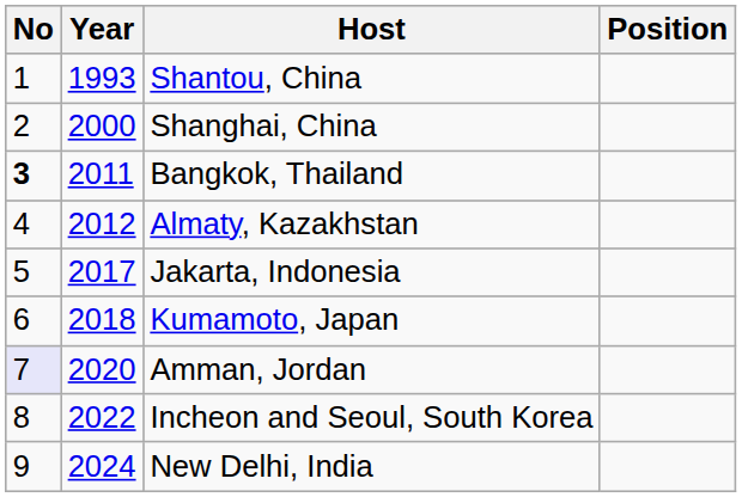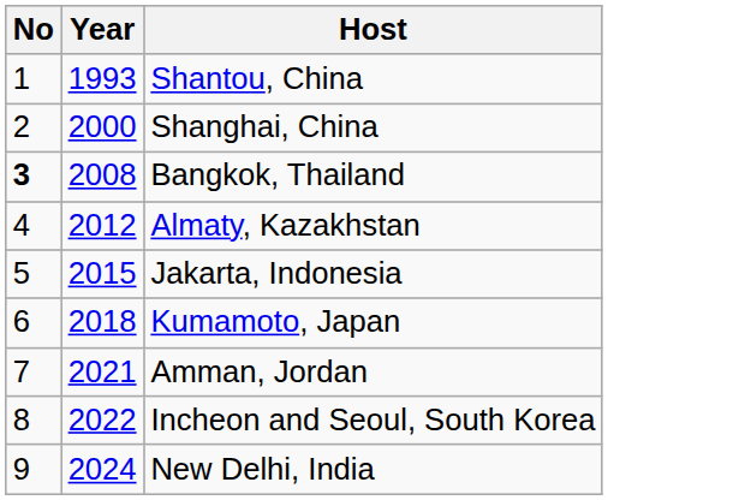- column: Position
Bangkok, Thailand | Year: 2011 -> 2008
Jakarta, Indonesia | Year: 2017 -> 2015
Amman, Jordan | No: lavender background -> no background
Amman, Jordan | Year: 2020 -> 2021
